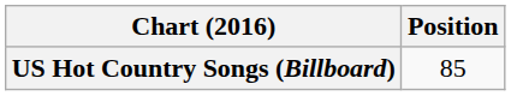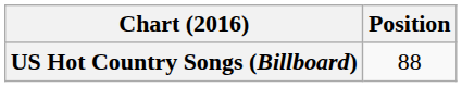US Hot Country Songs (Billboard) | Position: 85 -> 88
